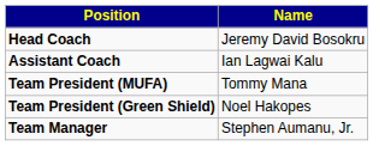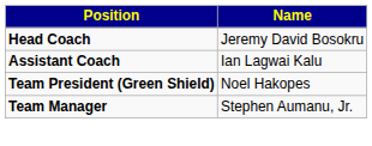- row: Team President (MUFA) | Tommy Mana
